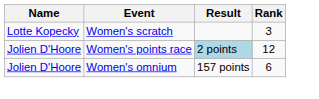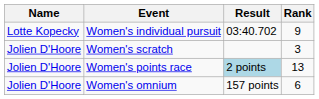+ row: Lotte Kopecky | Women's individual pursuit | 03:40.702 | 9
Women's scratch | Name: Lotte Kopecky -> Jolien D'Hoore
Women's points race | Rank: 12 -> 13
